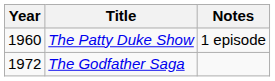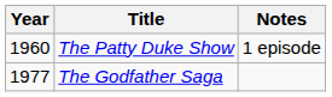The Godfather Saga | Year: 1972 -> 1977
